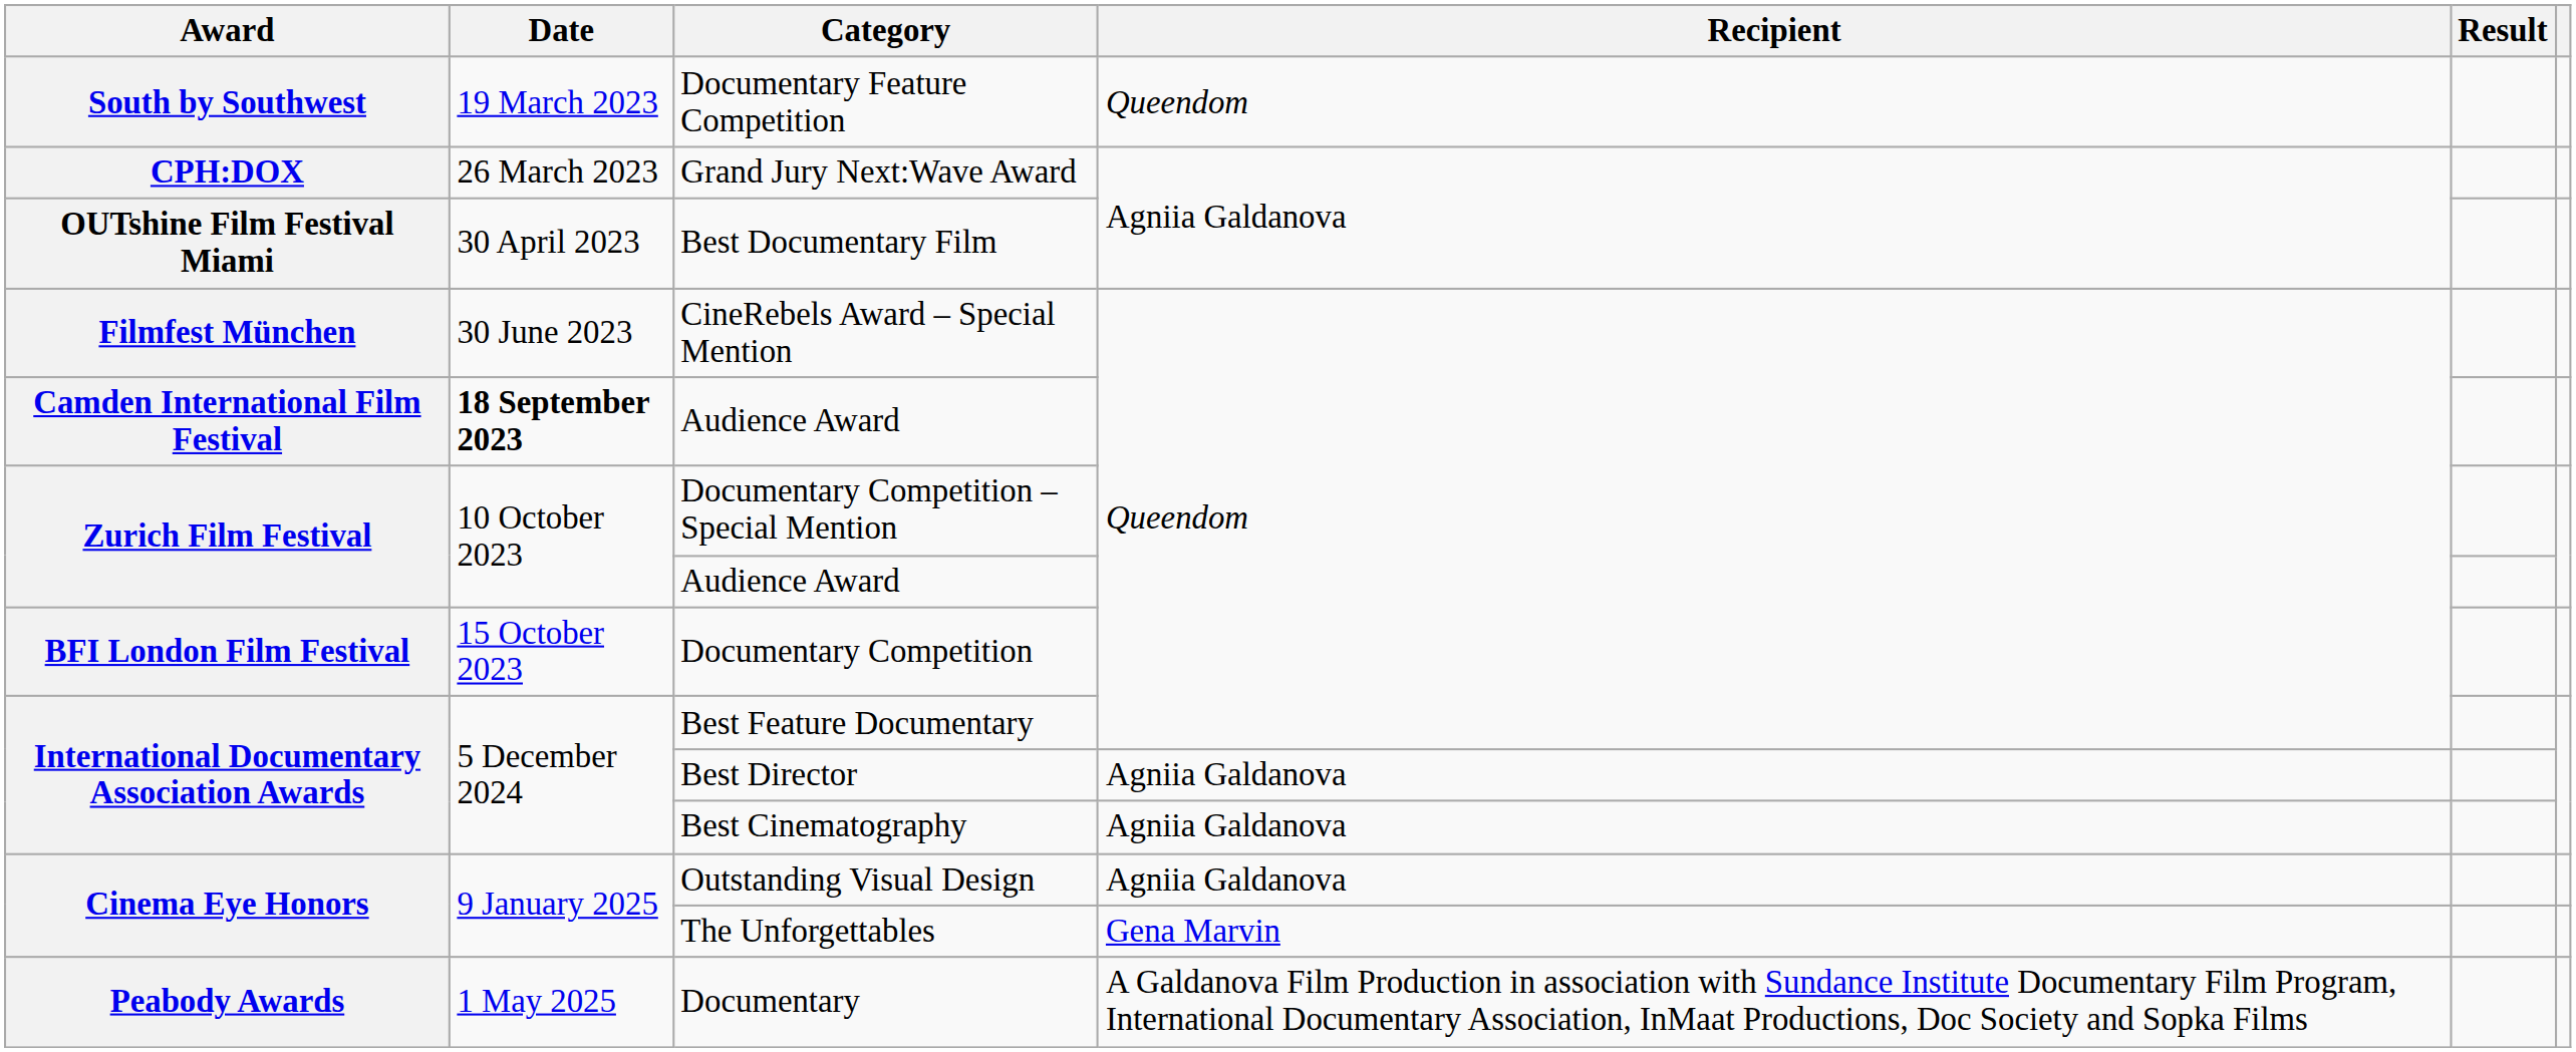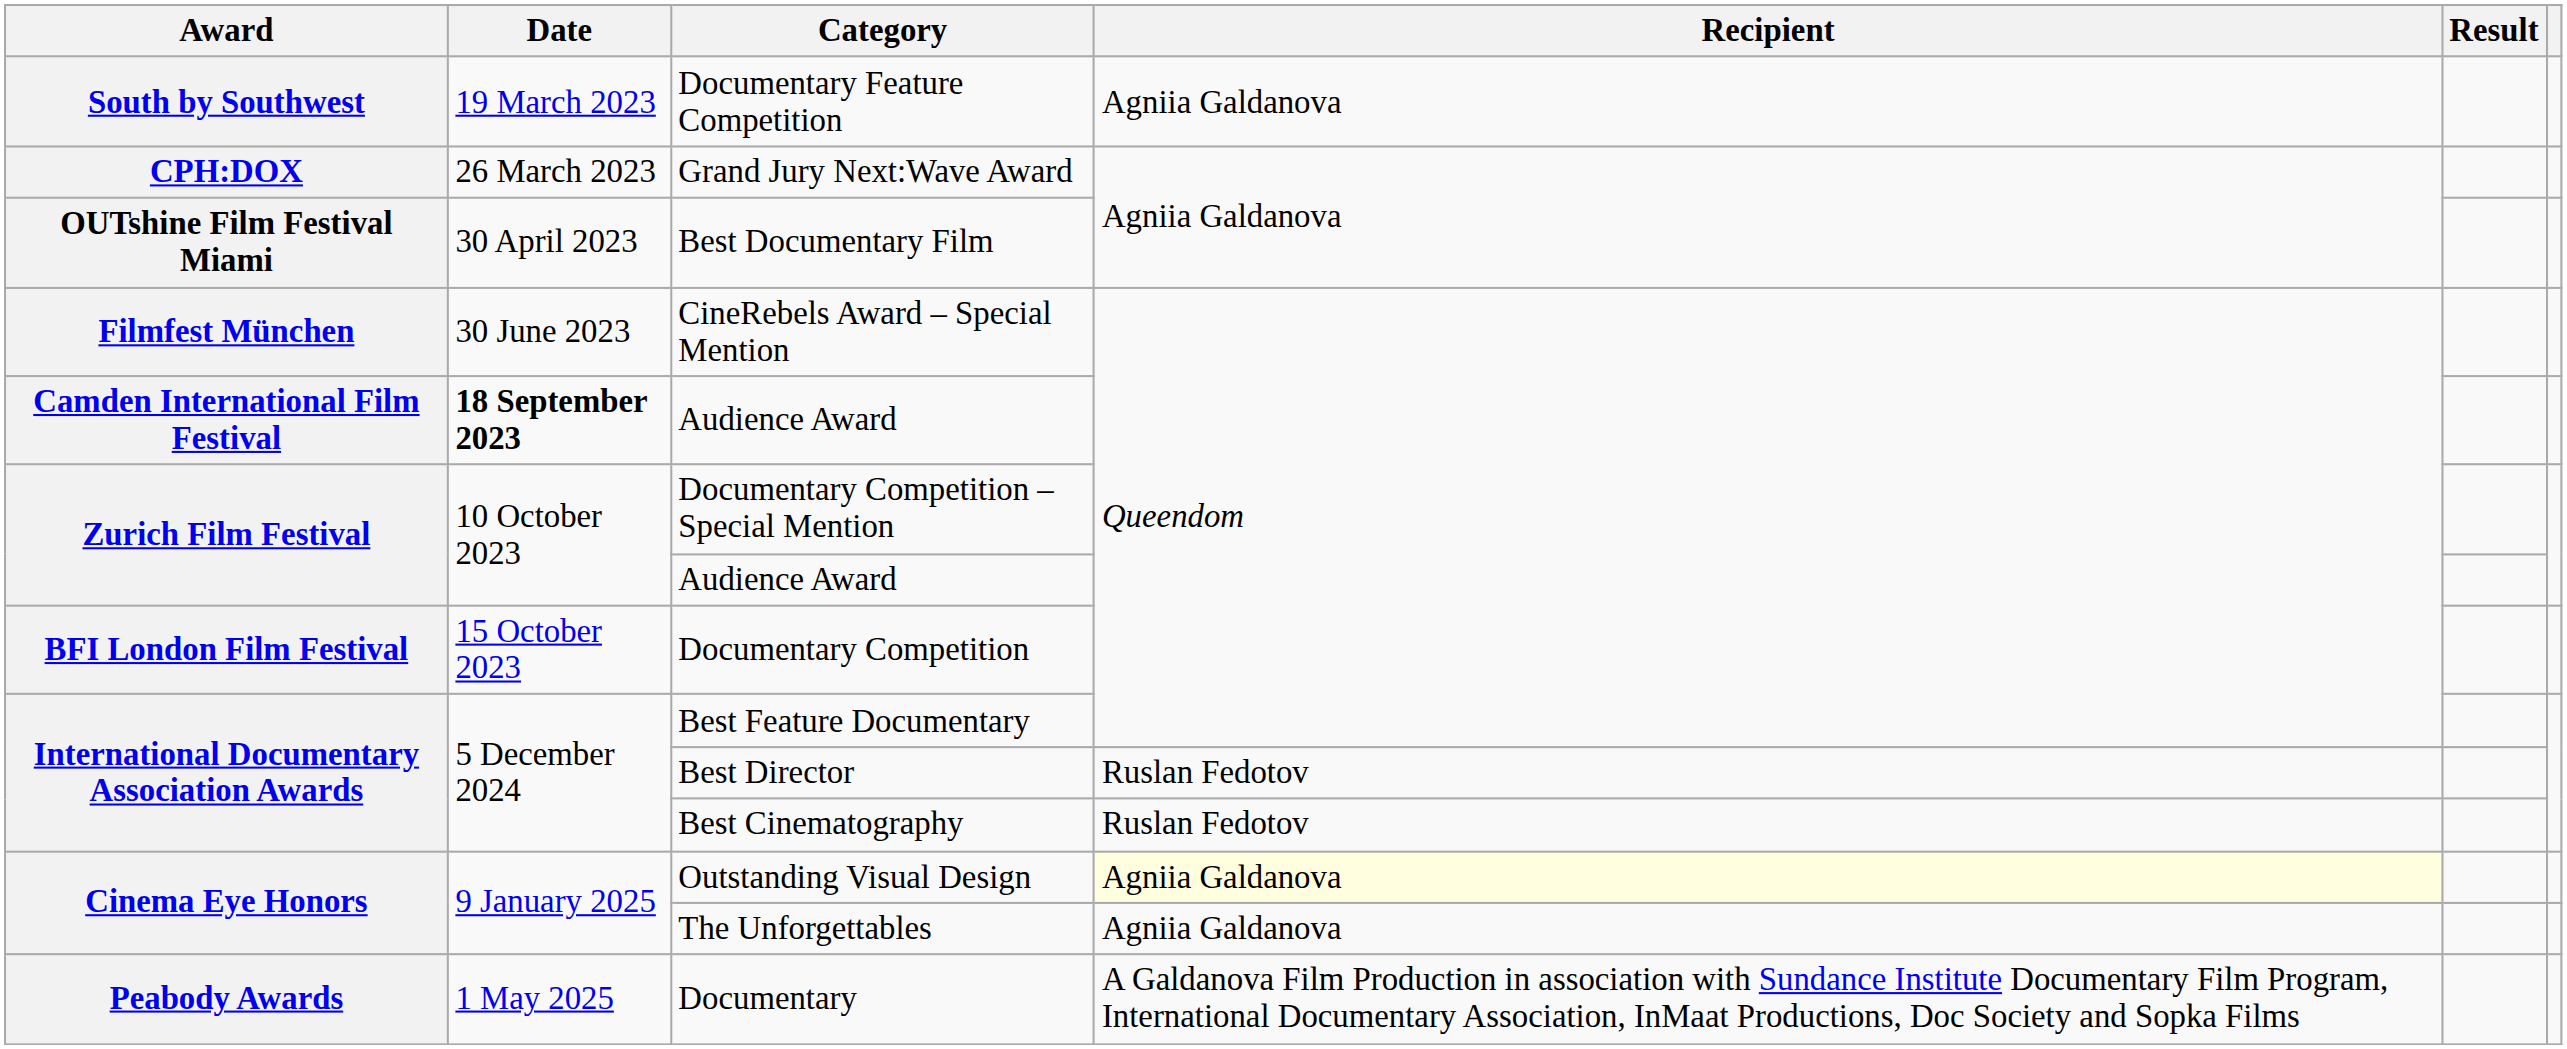Documentary Feature Competition | Recipient: Queendom -> Agniia Galdanova
Best Director | Recipient: Agniia Galdanova -> Ruslan Fedotov
Best Cinematography | Recipient: Agniia Galdanova -> Ruslan Fedotov
Outstanding Visual Design | Recipient: no background -> lightyellow background
The Unforgettables | Recipient: Gena Marvin -> Agniia Galdanova
